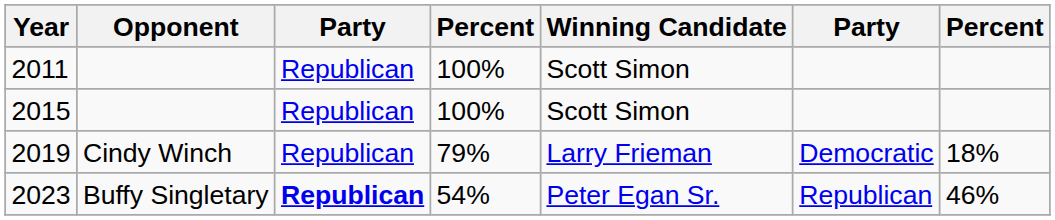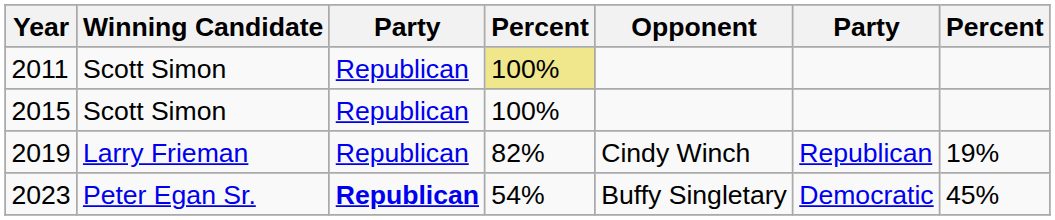columns swapped: Winning Candidate <-> Opponent
2011 | column 4: no background -> khaki background
2019 | column 4: 79% -> 82%
2019 | column 6: Democratic -> Republican
2019 | column 7: 18% -> 19%
2023 | column 6: Republican -> Democratic
2023 | column 7: 46% -> 45%
